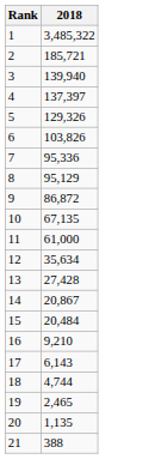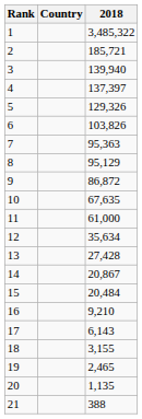+ column: Country
7 | 2018: 95,336 -> 95,363
10 | 2018: 67,135 -> 67,635
18 | 2018: 4,744 -> 3,155
